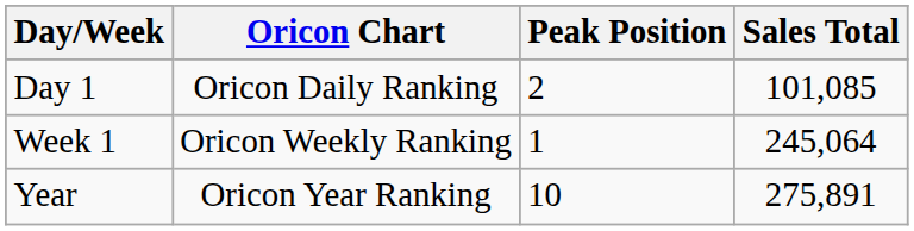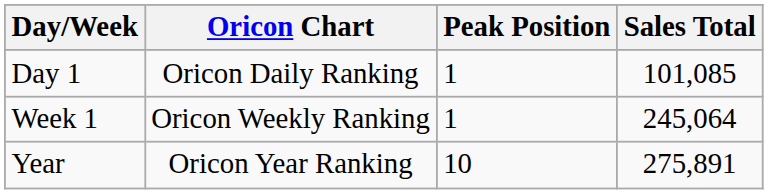Day 1 | Peak Position: 2 -> 1
